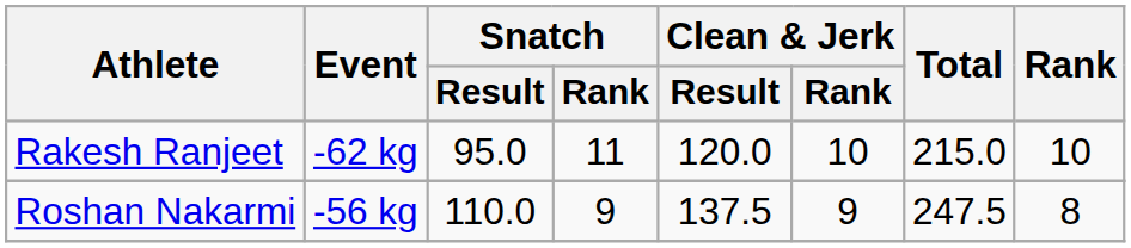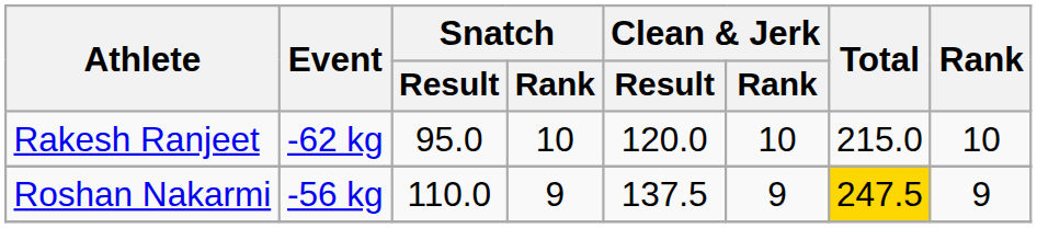Rakesh Ranjeet | Snatch / Rank: 11 -> 10
Roshan Nakarmi | Total: no background -> gold background
Roshan Nakarmi | Rank: 8 -> 9
